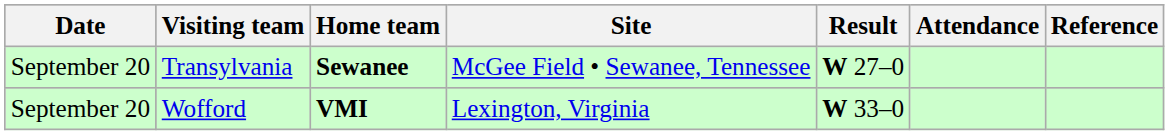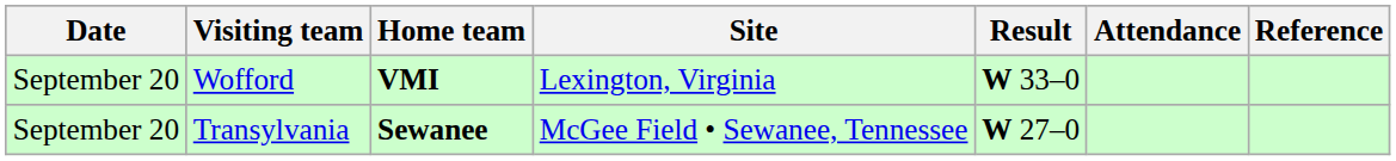rows swapped: Transylvania <-> Wofford
